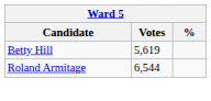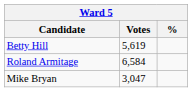Roland Armitage | Votes: 6,544 -> 6,584
+ row: Mike Bryan | 3,047
